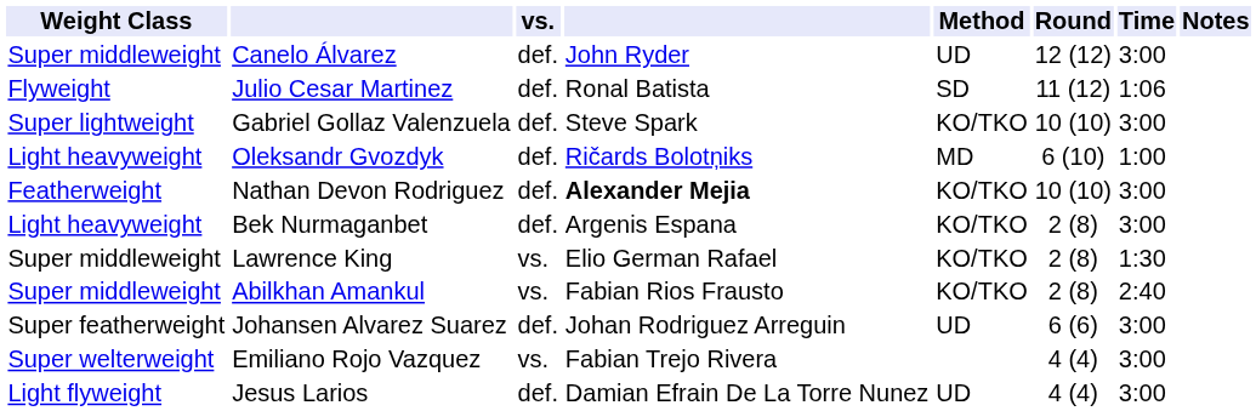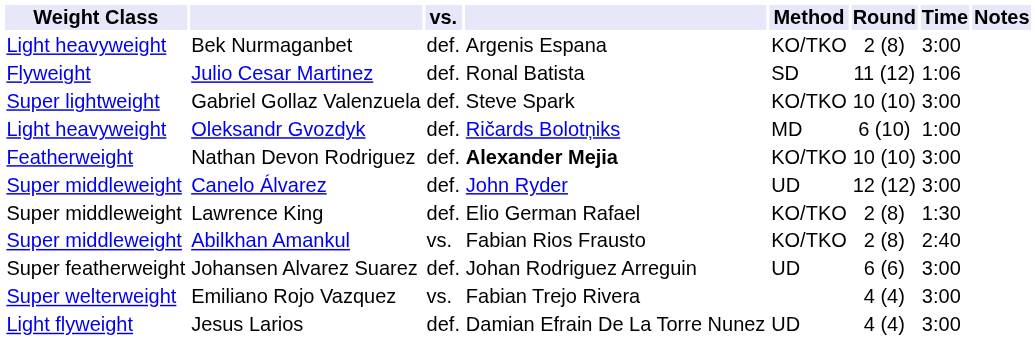rows swapped: Canelo Álvarez <-> Bek Nurmaganbet
Lawrence King | vs.: vs. -> def.
